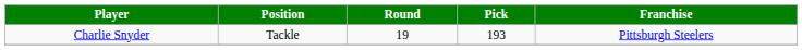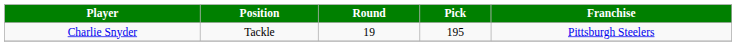Charlie Snyder | Pick: 193 -> 195
